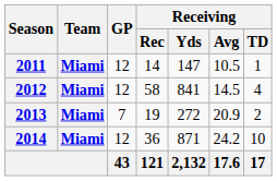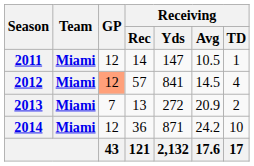2012 | GP: no background -> lightsalmon background
2012 | Receiving / Rec: 58 -> 57
2013 | Receiving / Rec: 19 -> 13
